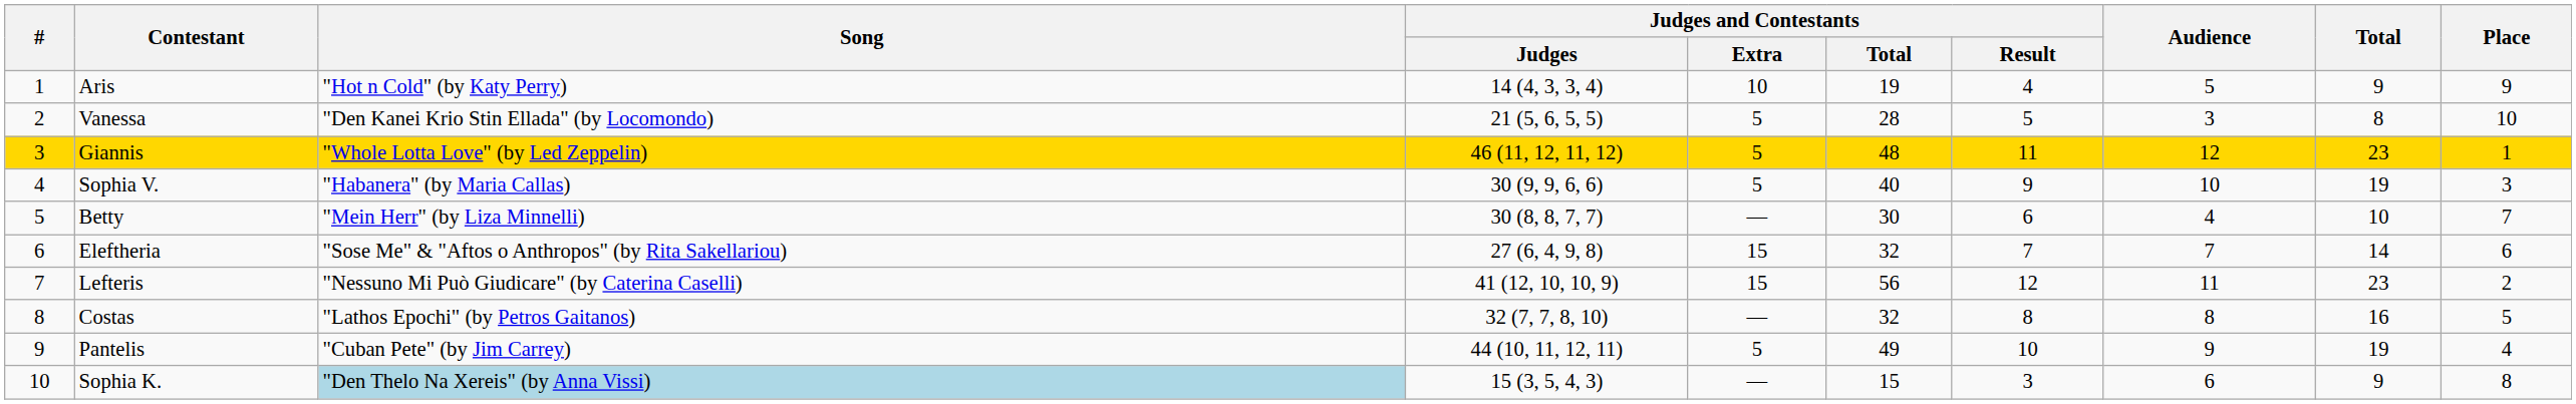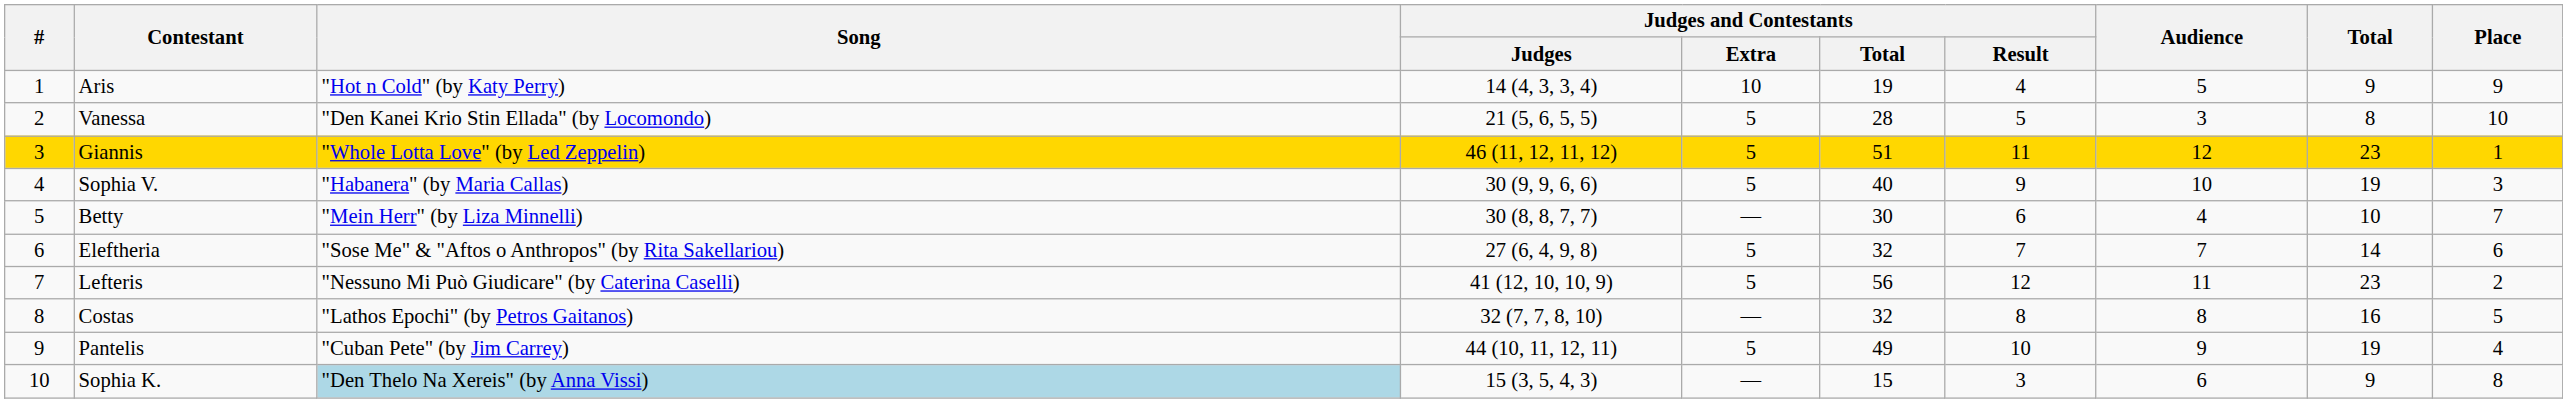Giannis | Judges and Contestants / Total: 48 -> 51
Eleftheria | Judges and Contestants / Extra: 15 -> 5
Lefteris | Judges and Contestants / Extra: 15 -> 5
